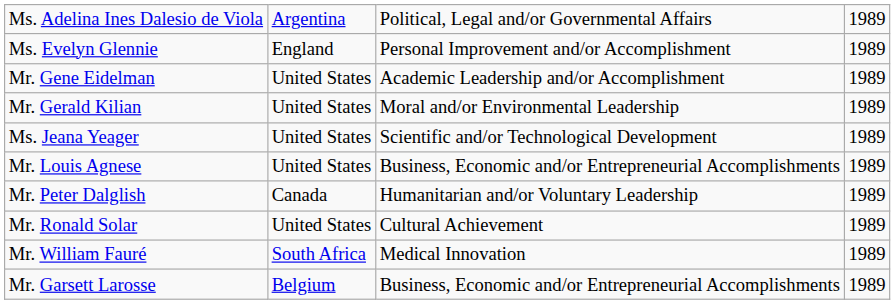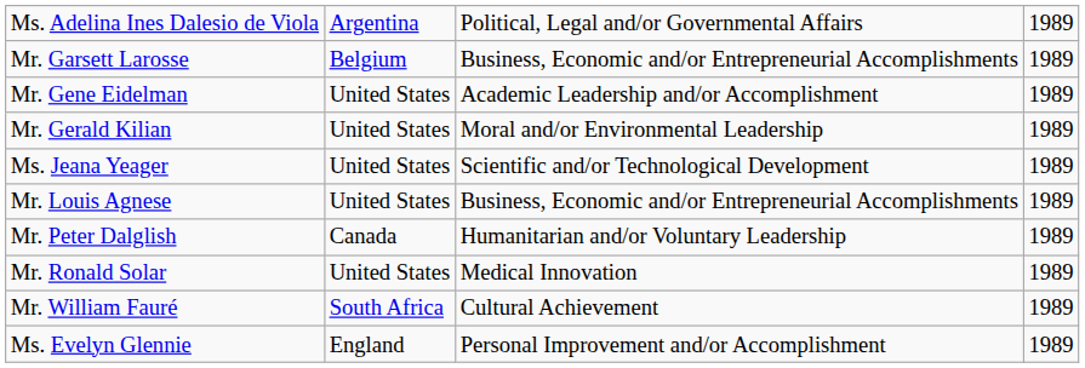rows swapped: Ms. Evelyn Glennie <-> Mr. Garsett Larosse
Mr. Ronald Solar | column 3: Cultural Achievement -> Medical Innovation
Mr. William Fauré | column 3: Medical Innovation -> Cultural Achievement
